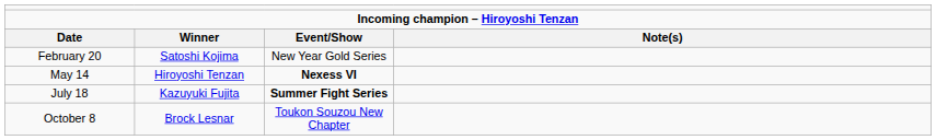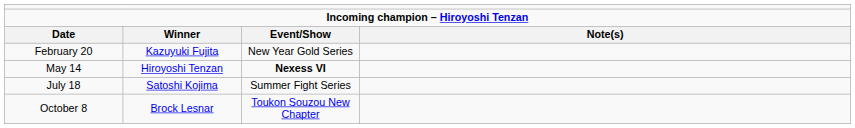February 20 | column 2: Satoshi Kojima -> Kazuyuki Fujita
July 18 | column 2: Kazuyuki Fujita -> Satoshi Kojima
July 18 | column 3: bold -> normal
